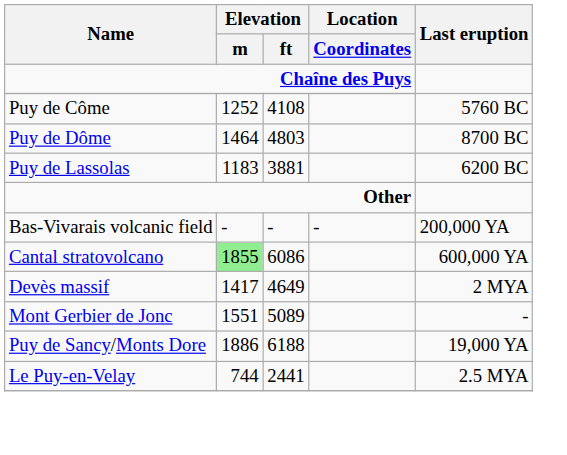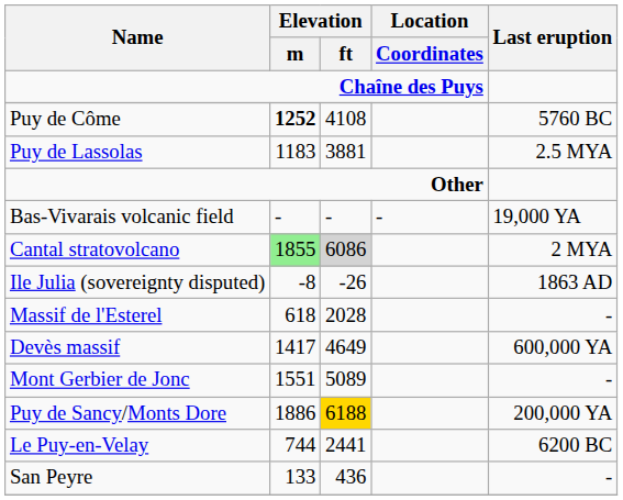Puy de Côme | Elevation / m: normal -> bold
- row: Puy de Dôme | 1464 | 4803 | 8700 BC
Puy de Lassolas | Last eruption: 6200 BC -> 2.5 MYA
Bas-Vivarais volcanic field | Last eruption: 200,000 YA -> 19,000 YA
Cantal stratovolcano | Elevation / ft: no background -> lightgrey background
Cantal stratovolcano | Last eruption: 600,000 YA -> 2 MYA
+ row: Ile Julia (sovereignty disputed) | -8 | -26 | 1863 AD
+ row: Massif de l'Esterel | 618 | 2028 | -
Devès massif | Last eruption: 2 MYA -> 600,000 YA
Puy de Sancy/Monts Dore | Elevation / ft: no background -> gold background
Puy de Sancy/Monts Dore | Last eruption: 19,000 YA -> 200,000 YA
Le Puy-en-Velay | Last eruption: 2.5 MYA -> 6200 BC
+ row: San Peyre | 133 | 436 | -
